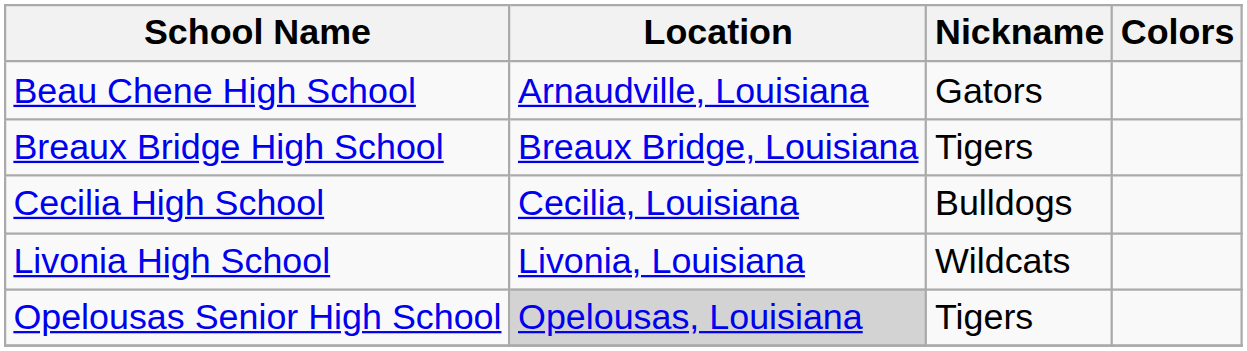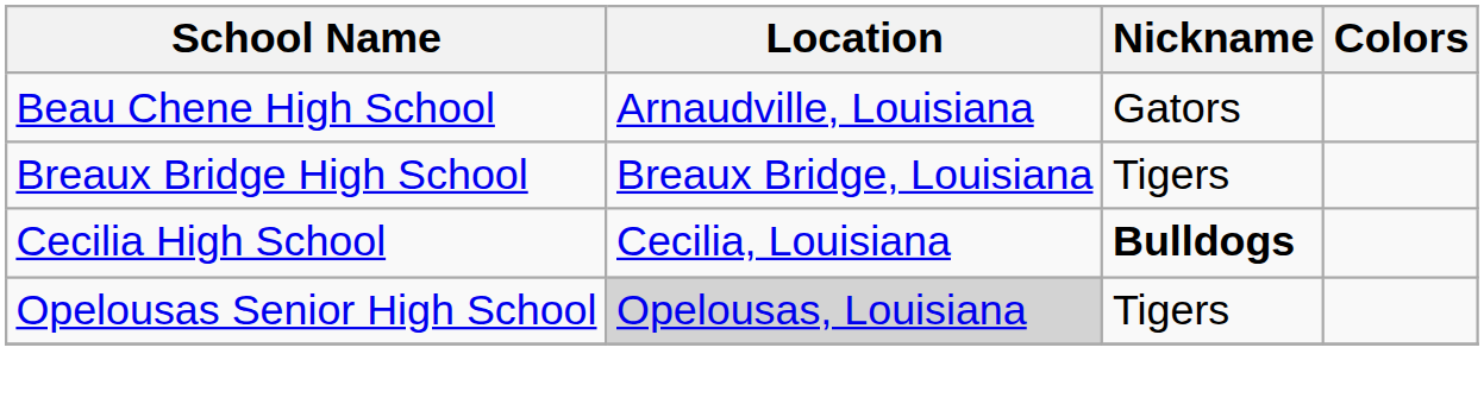Cecilia High School | Nickname: normal -> bold
- row: Livonia High School | Livonia, Louisiana | Wildcats
